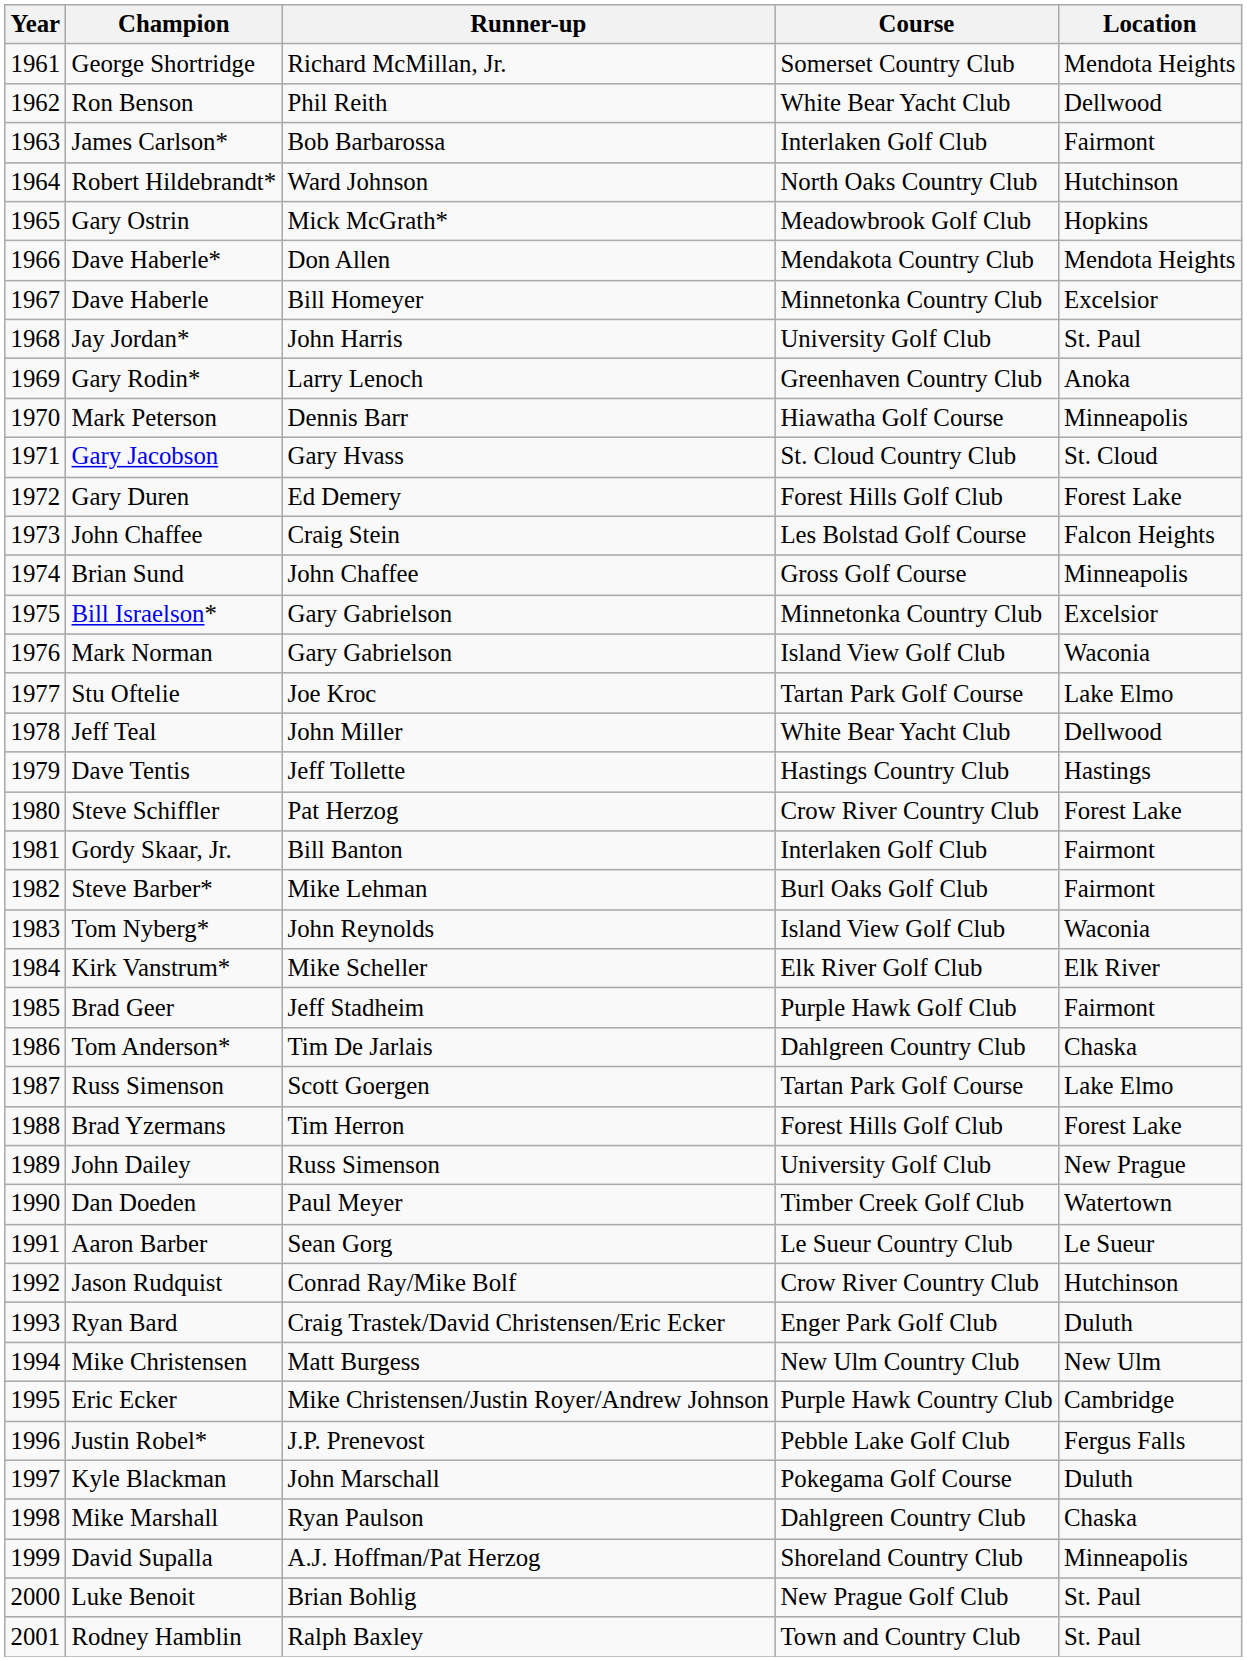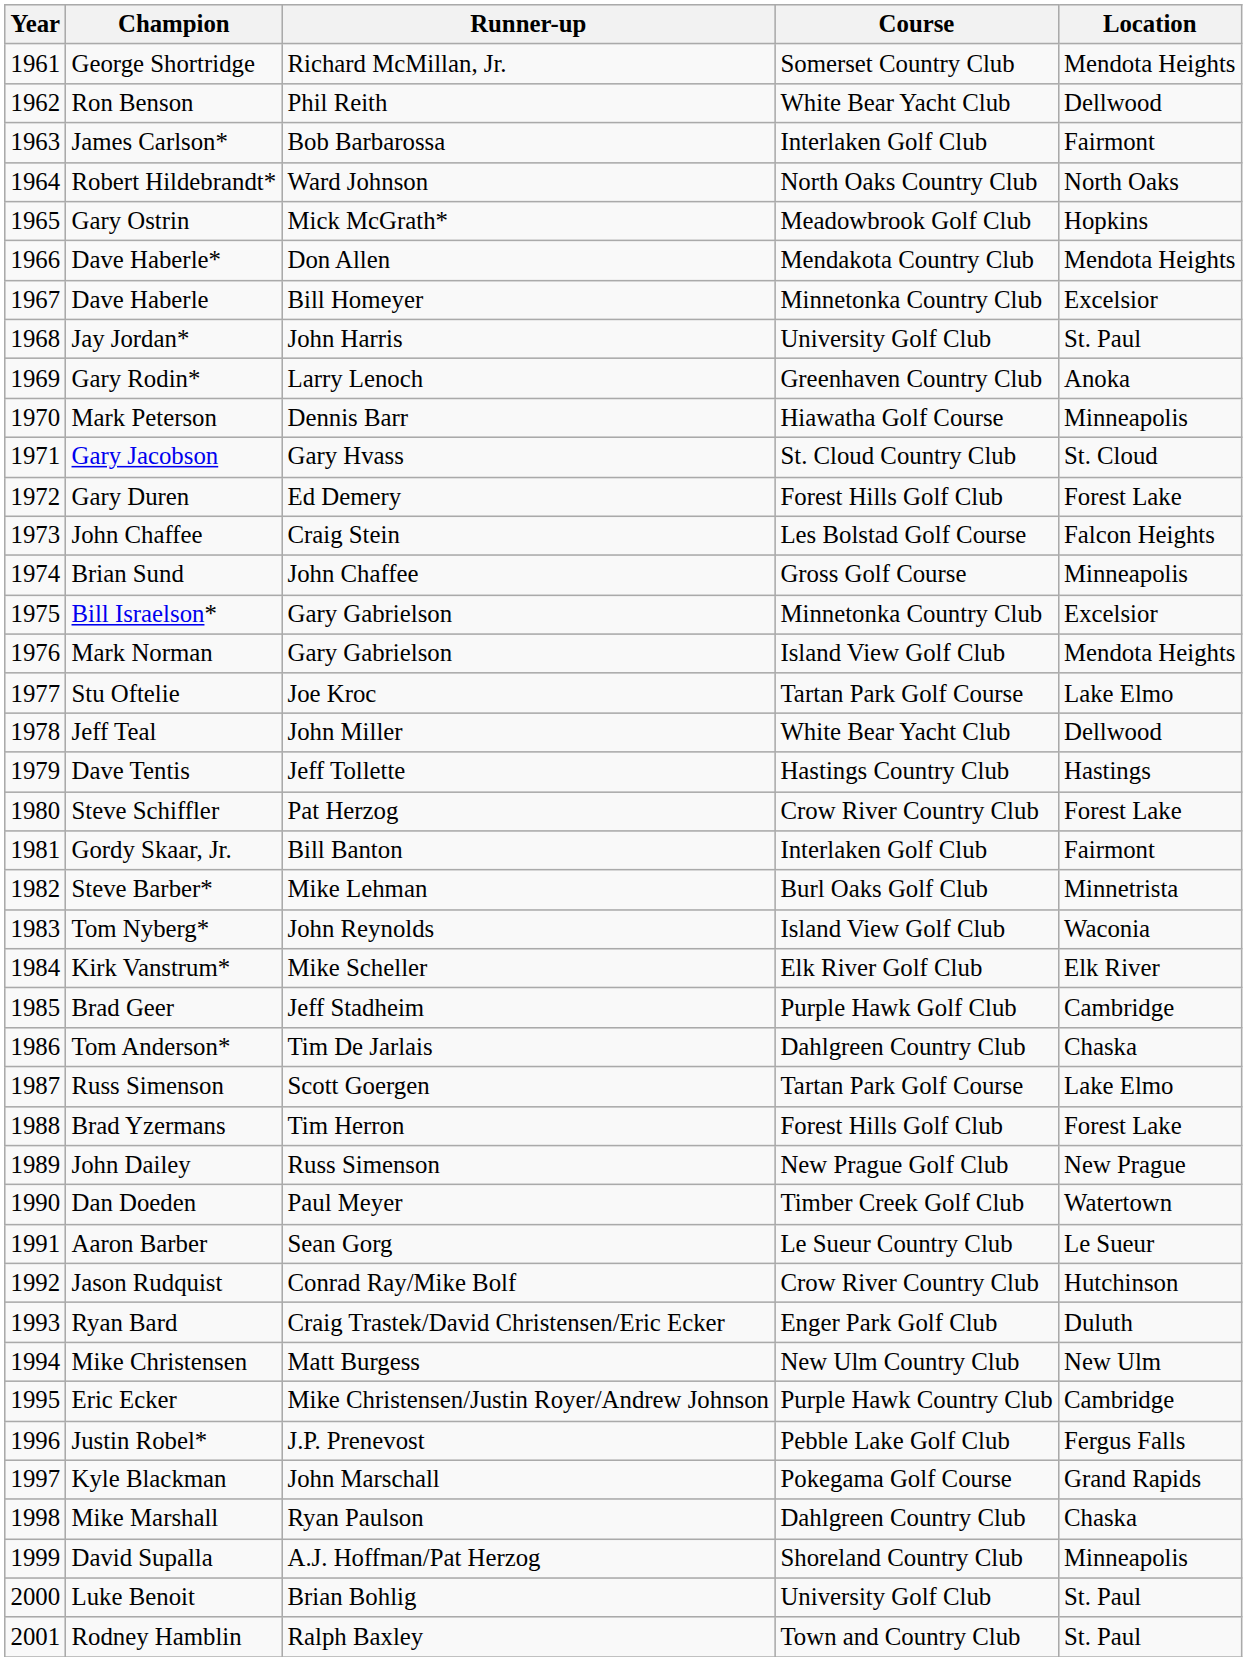Robert Hildebrandt* | Location: Hutchinson -> North Oaks
Mark Norman | Location: Waconia -> Mendota Heights
Steve Barber* | Location: Fairmont -> Minnetrista
Brad Geer | Location: Fairmont -> Cambridge
John Dailey | Course: University Golf Club -> New Prague Golf Club
Kyle Blackman | Location: Duluth -> Grand Rapids
Luke Benoit | Course: New Prague Golf Club -> University Golf Club
